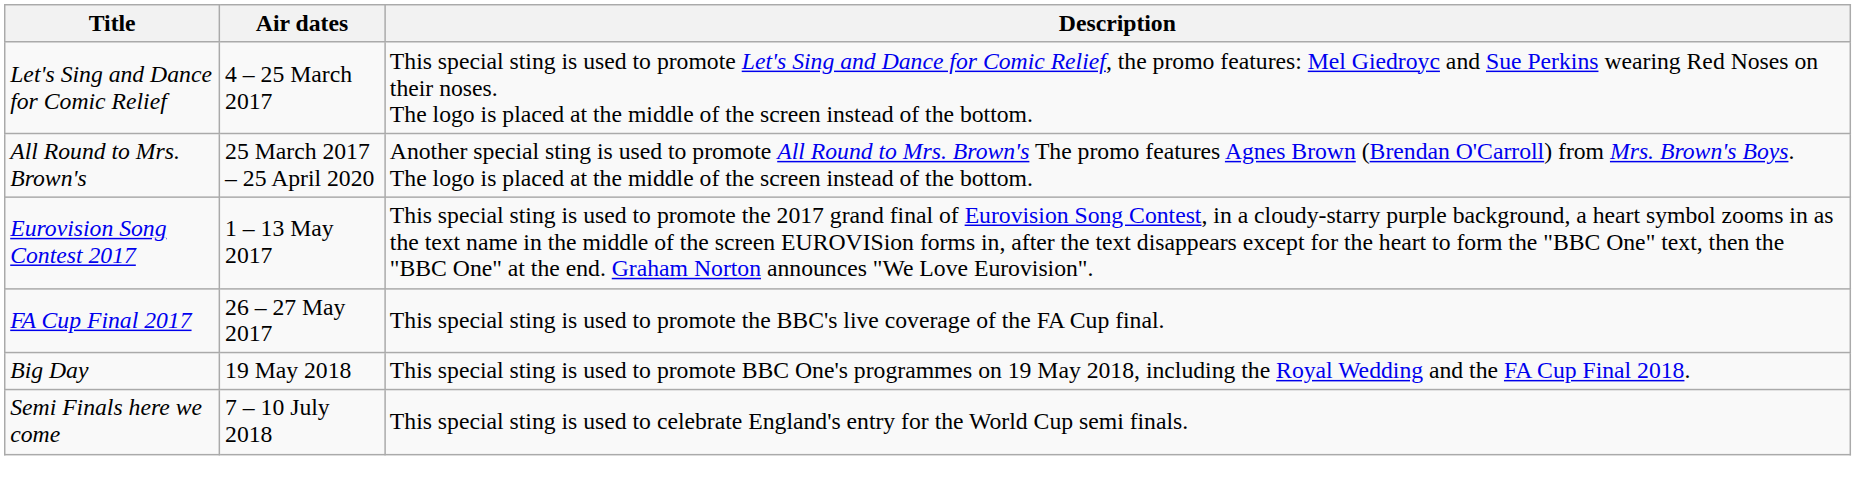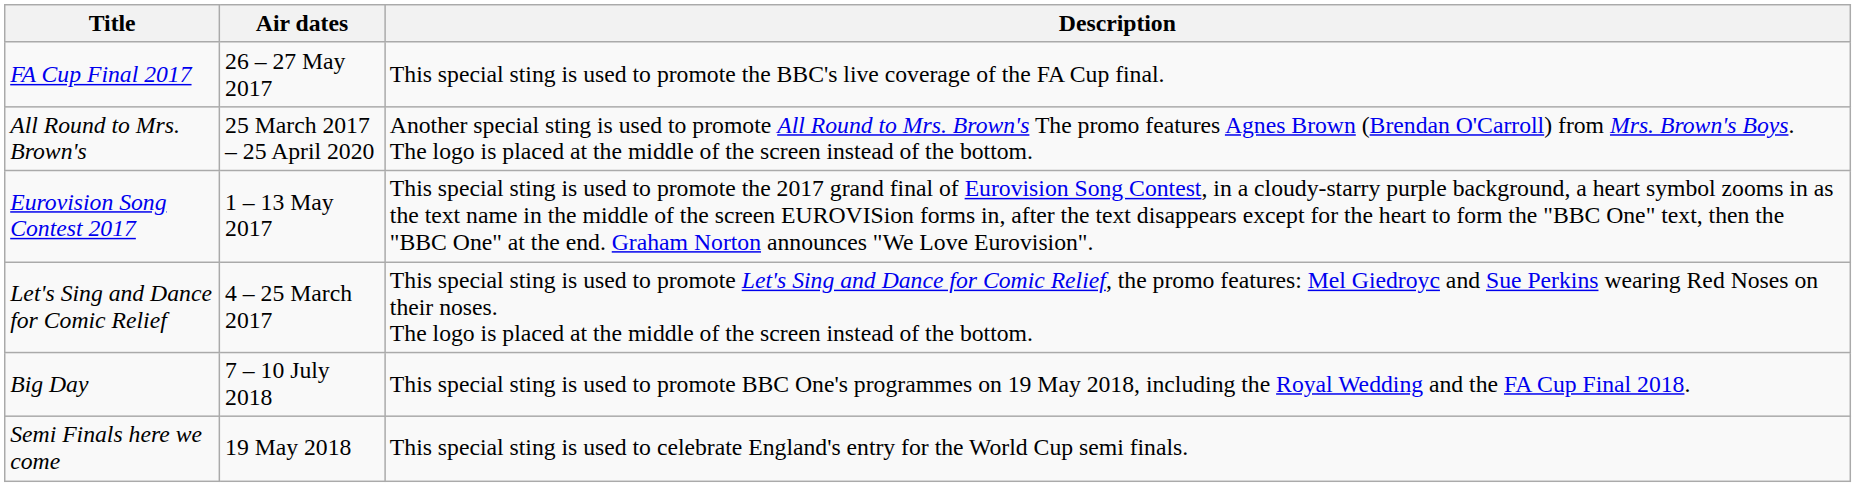rows swapped: Let's Sing and Dance for Comic Relief <-> FA Cup Final 2017
Big Day | Air dates: 19 May 2018 -> 7 – 10 July 2018
Semi Finals here we come | Air dates: 7 – 10 July 2018 -> 19 May 2018
